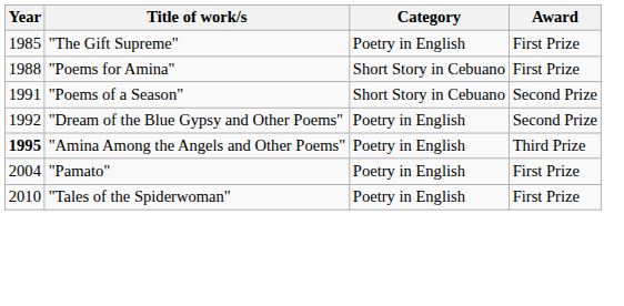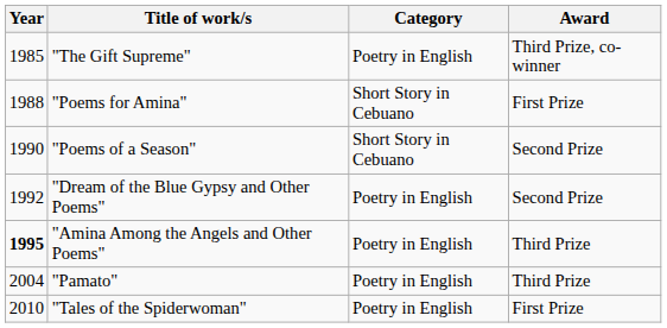"The Gift Supreme" | Award: First Prize -> Third Prize, co-winner
"Poems of a Season" | Year: 1991 -> 1990
"Pamato" | Award: First Prize -> Third Prize
